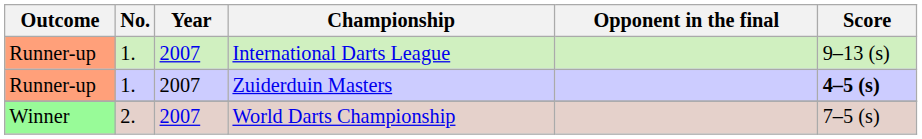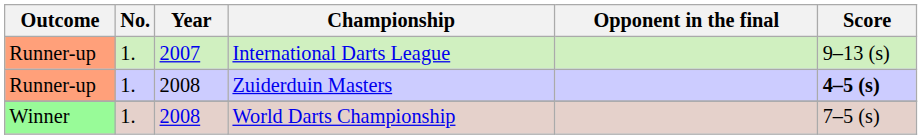Zuiderduin Masters | Year: 2007 -> 2008
World Darts Championship | No.: 2. -> 1.
World Darts Championship | Year: 2007 -> 2008
